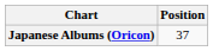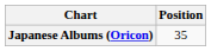Japanese Albums (Oricon) | Position: 37 -> 35
